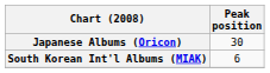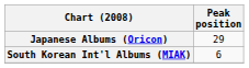Japanese Albums (Oricon) | Peak position: 30 -> 29
